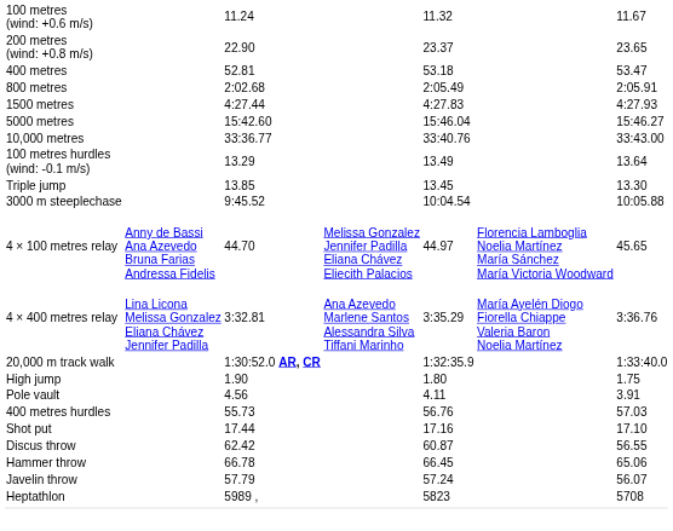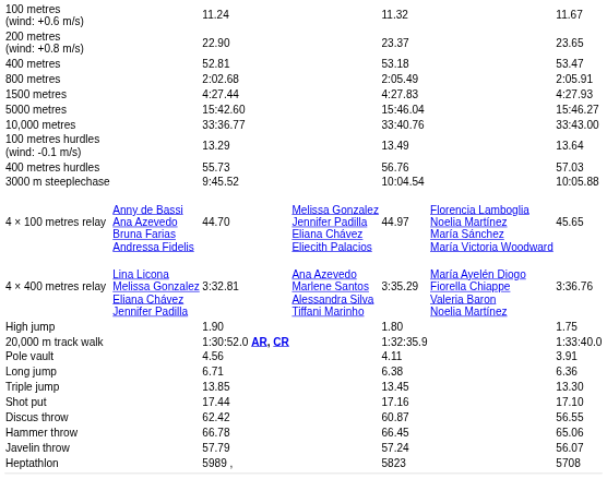rows swapped: 400 metres hurdles <-> Triple jump
rows swapped: 20,000 m track walk <-> High jump
+ row: Long jump | 6.71 | 6.38 | 6.36
